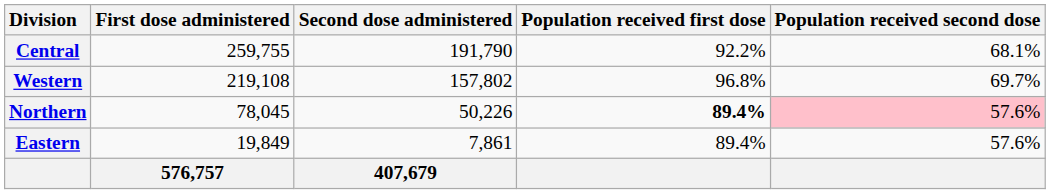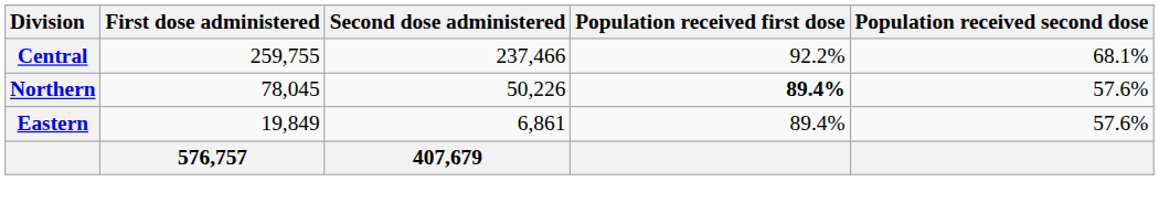Central | Second dose administered: 191,790 -> 237,466
- row: Western | 219,108 | 157,802 | 96.8% | 69.7%
Northern | Population received second dose: pink background -> no background
Eastern | Second dose administered: 7,861 -> 6,861
